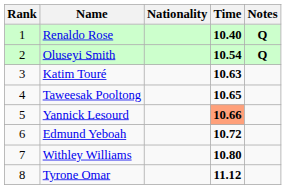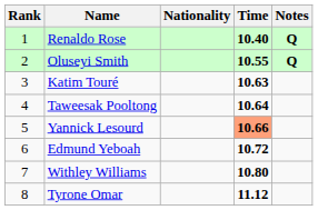Oluseyi Smith | Time: 10.54 -> 10.55
Taweesak Pooltong | Time: 10.65 -> 10.64
